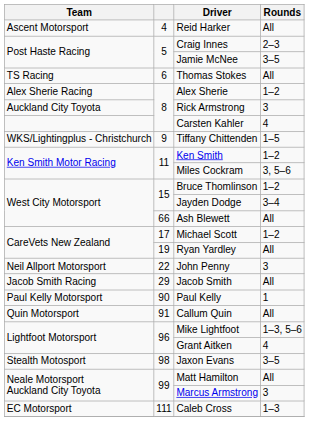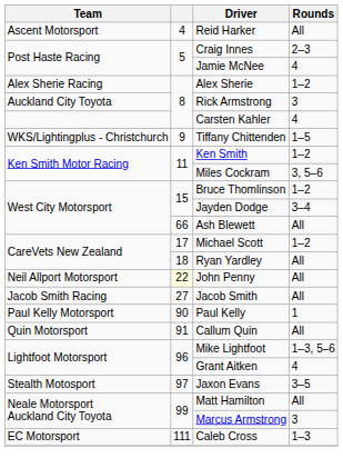Jamie McNee | Rounds: 3–5 -> 4
- row: TS Racing | 6 | Thomas Stokes | All
Ryan Yardley | column 2: 19 -> 18
John Penny | column 2: no background -> lightyellow background
John Penny | Rounds: 3 -> All
Jacob Smith | column 2: 29 -> 27
Jaxon Evans | column 2: 98 -> 97
